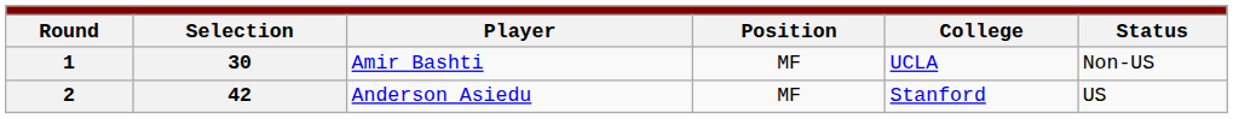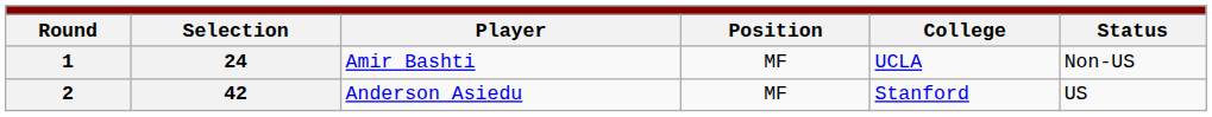1 | column 2: 30 -> 24
